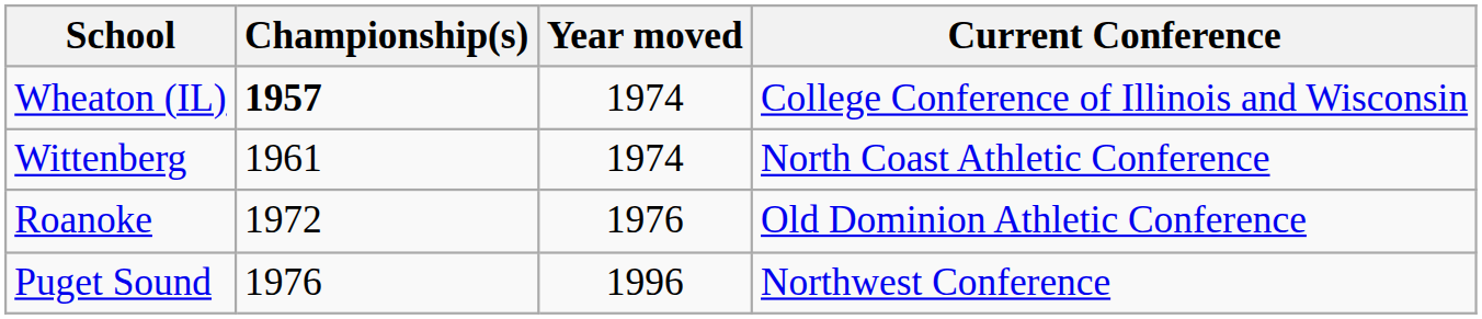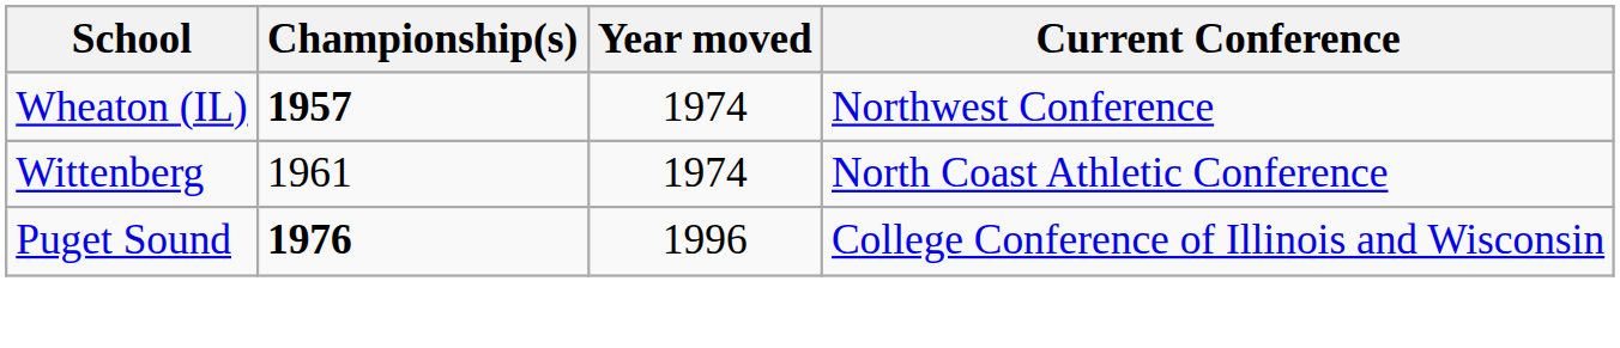Wheaton (IL) | Current Conference: College Conference of Illinois and Wisconsin -> Northwest Conference
- row: Roanoke | 1972 | 1976 | Old Dominion Athletic Conference
Puget Sound | Championship(s): normal -> bold
Puget Sound | Current Conference: Northwest Conference -> College Conference of Illinois and Wisconsin
